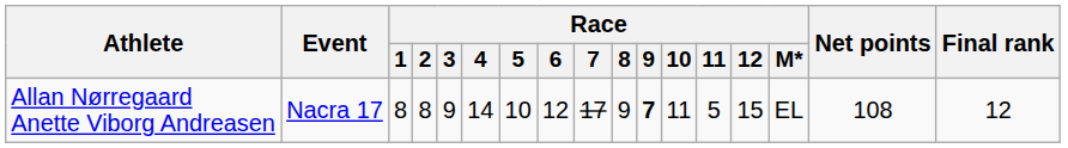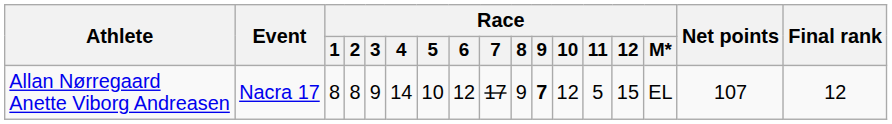Allan Nørregaard Anette Viborg Andreasen | Race / 10: 11 -> 12
Allan Nørregaard Anette Viborg Andreasen | Net points: 108 -> 107
